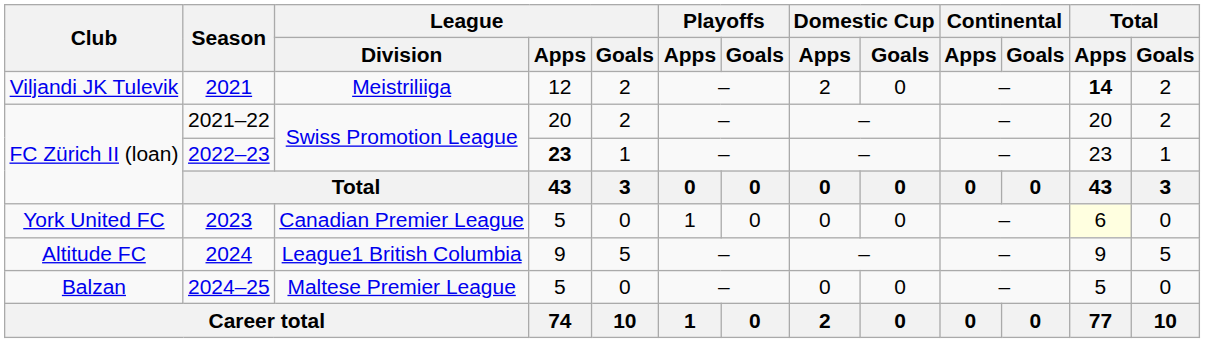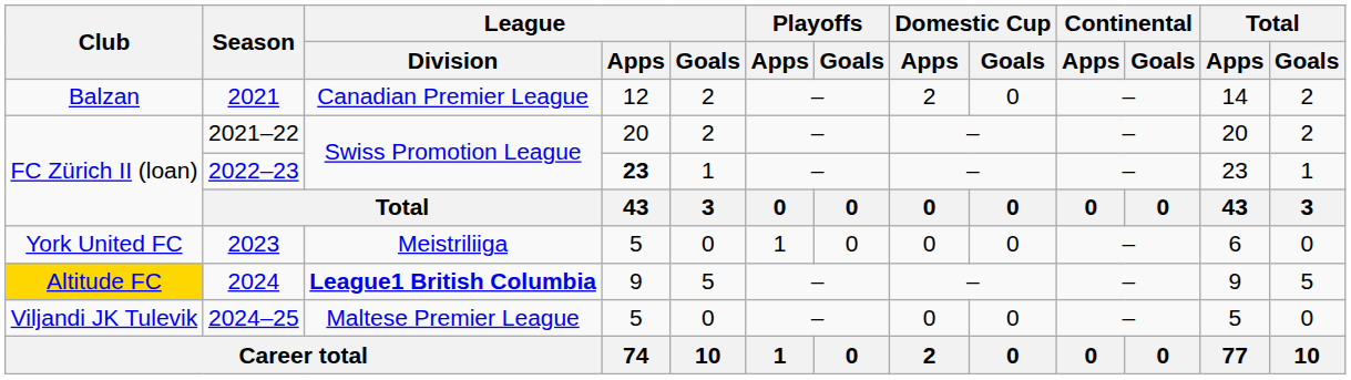2021 | Club: Viljandi JK Tulevik -> Balzan
2021 | League / Division: Meistriliiga -> Canadian Premier League
2021 | Total / Apps: bold -> normal
2023 | League / Division: Canadian Premier League -> Meistriliiga
2023 | Total / Apps: lightyellow background -> no background
2024 | Club: no background -> gold background
2024 | League / Division: normal -> bold
2024–25 | Club: Balzan -> Viljandi JK Tulevik
